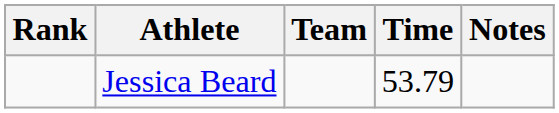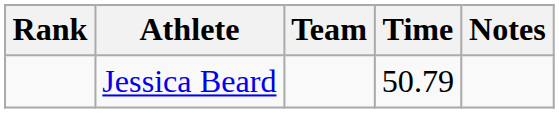Jessica Beard | Time: 53.79 -> 50.79
